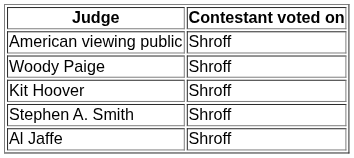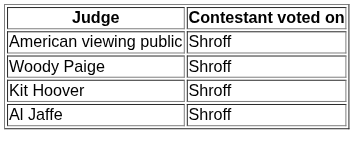- row: Stephen A. Smith | Shroff
